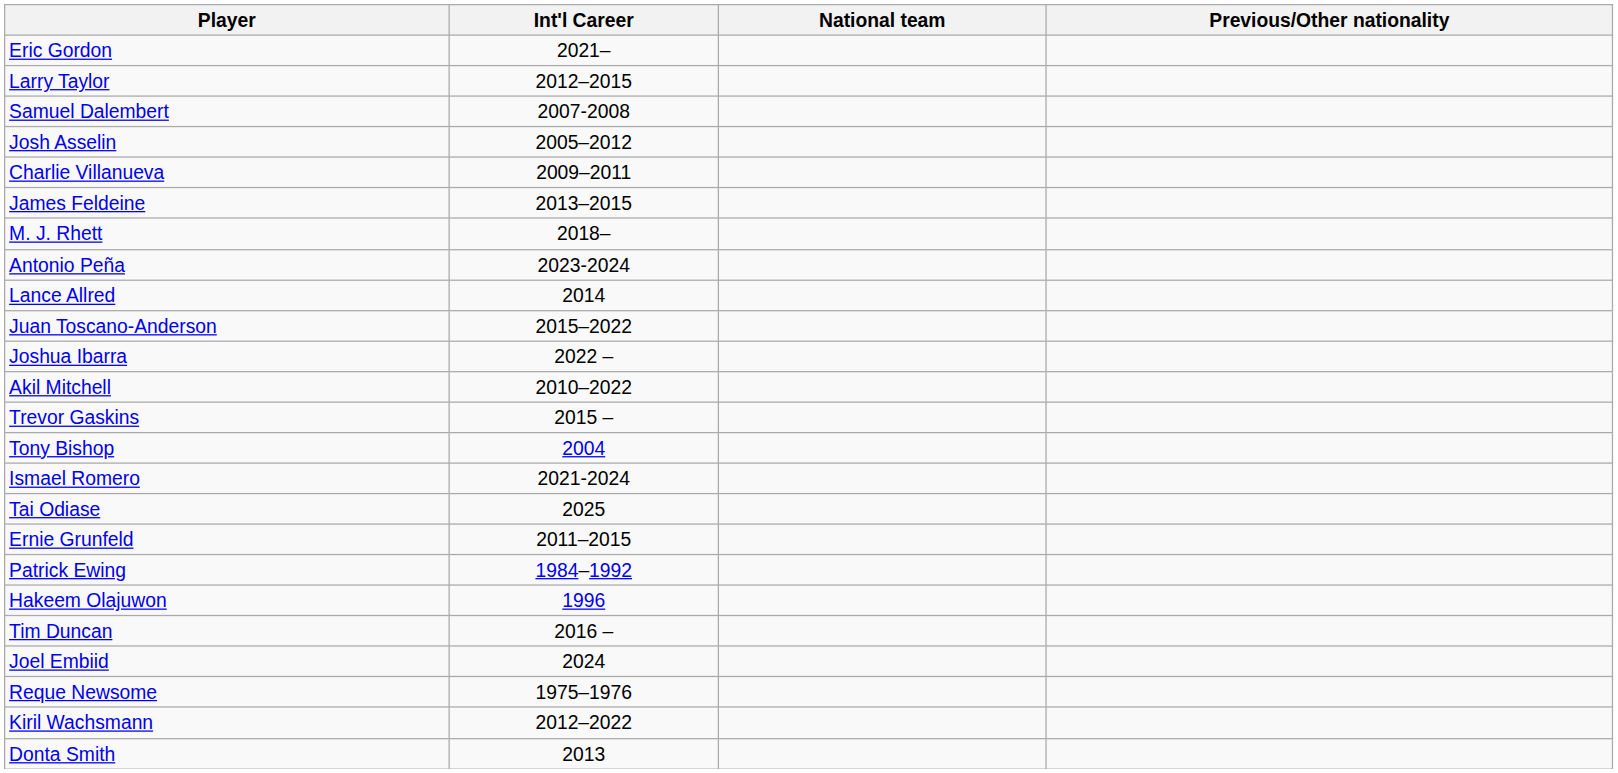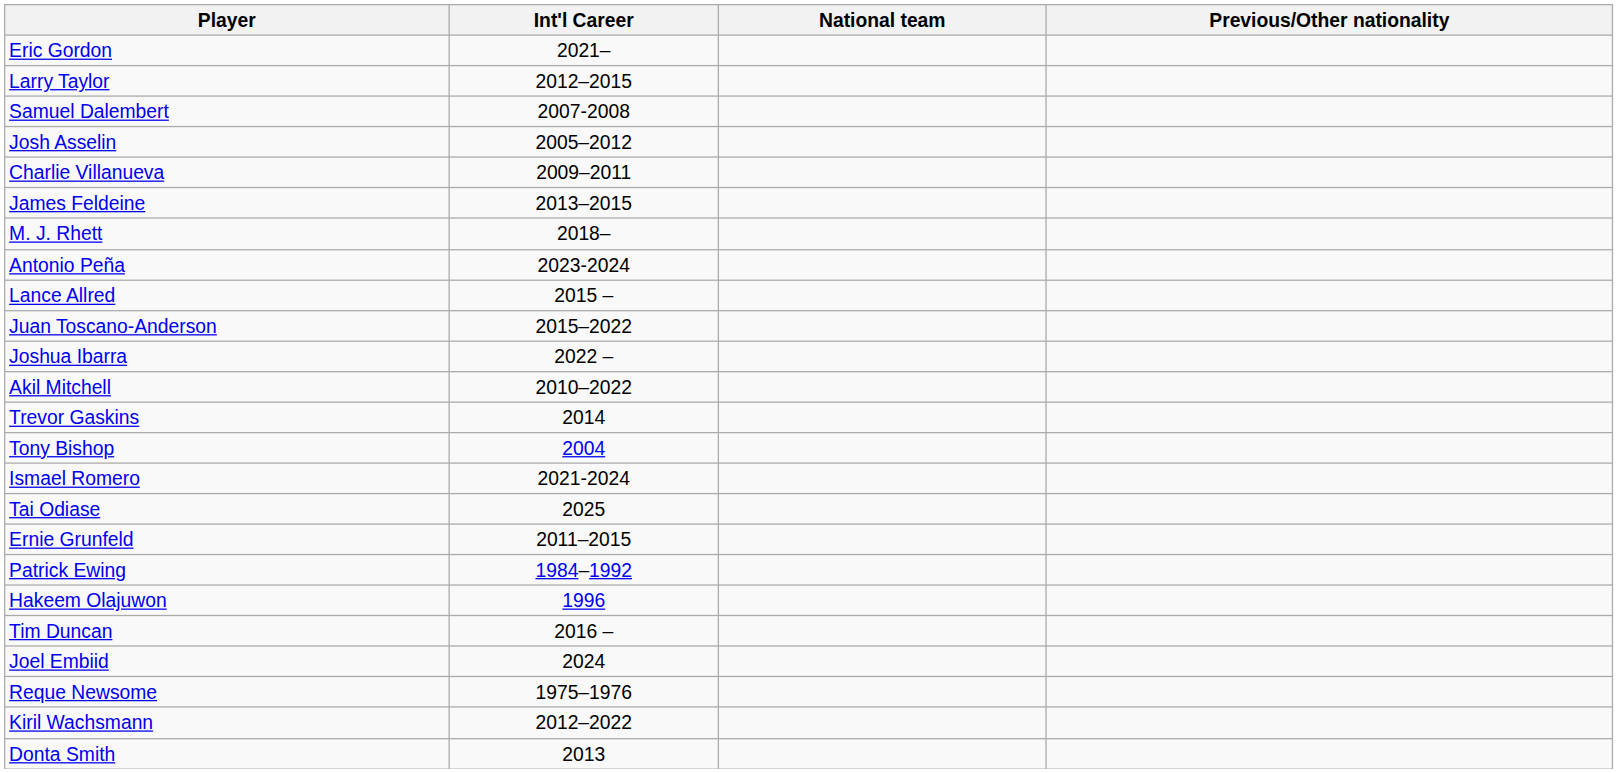Lance Allred | Int'l Career: 2014 -> 2015 –
Trevor Gaskins | Int'l Career: 2015 – -> 2014
